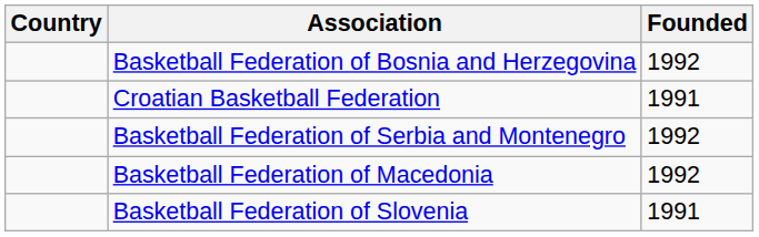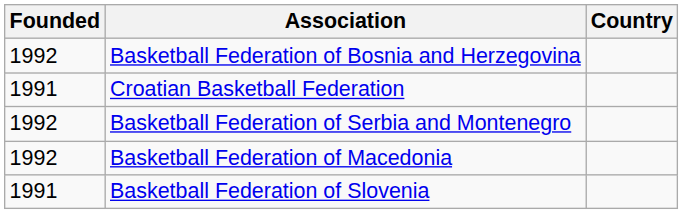columns swapped: Country <-> Founded
